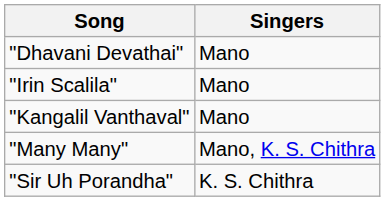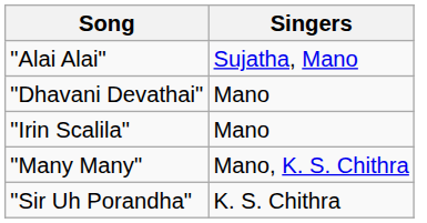+ row: "Alai Alai" | Sujatha, Mano
- row: "Kangalil Vanthaval" | Mano
